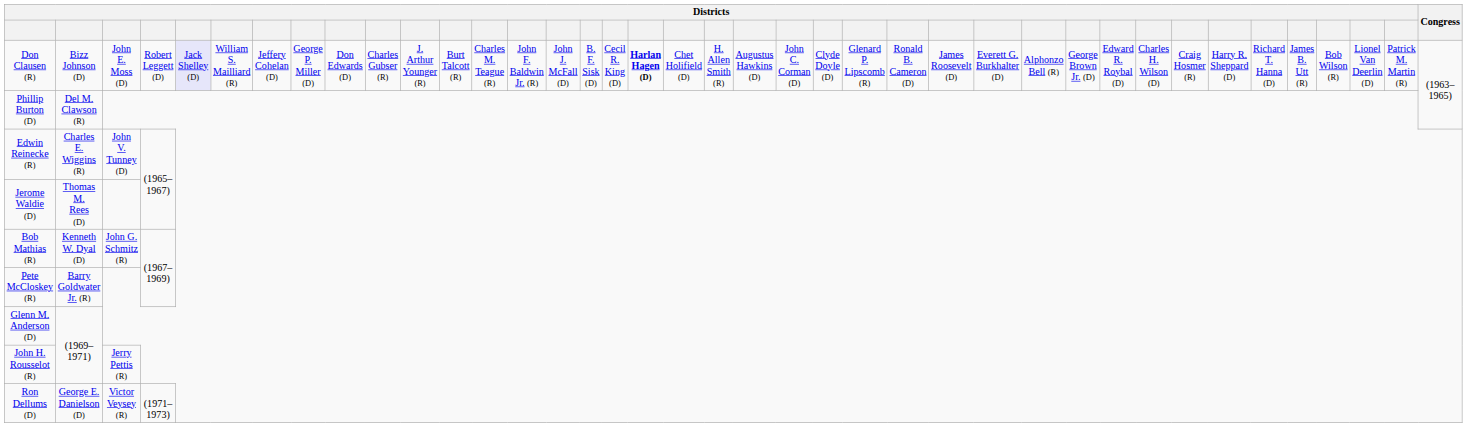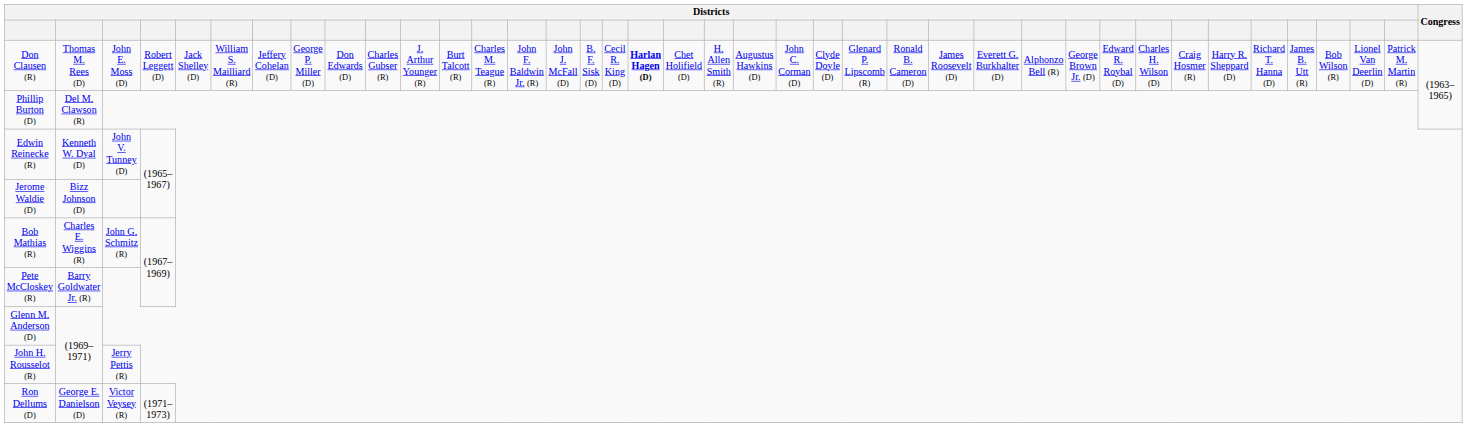Don Clausen (R) | column 2: Bizz Johnson (D) -> Thomas M. Rees (D)
Don Clausen (R) | column 5: lavender background -> no background
Edwin Reinecke (R) | column 2: Charles E. Wiggins (R) -> Kenneth W. Dyal (D)
Jerome Waldie (D) | column 2: Thomas M. Rees (D) -> Bizz Johnson (D)
Bob Mathias (R) | column 2: Kenneth W. Dyal (D) -> Charles E. Wiggins (R)
